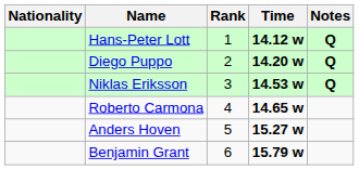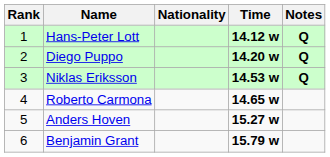columns swapped: Rank <-> Nationality
